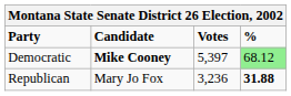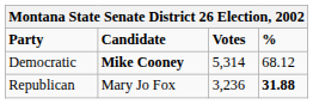Democratic | Votes: 5,397 -> 5,314
Democratic | %: lightgreen background -> no background
